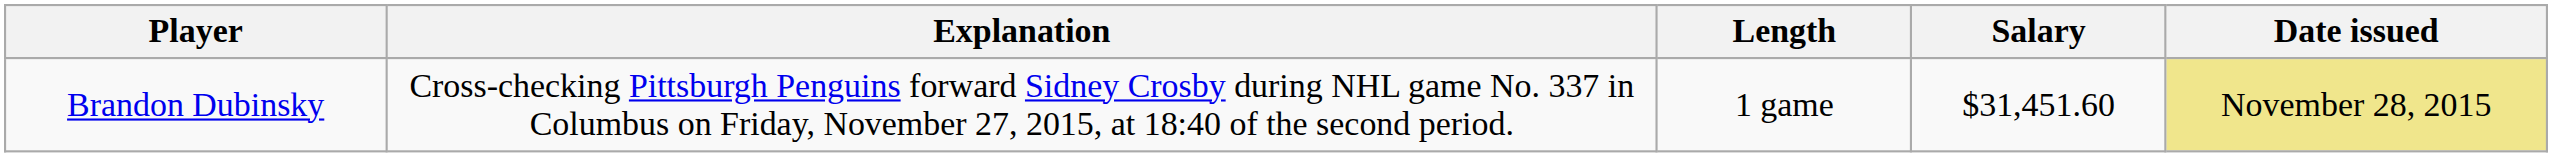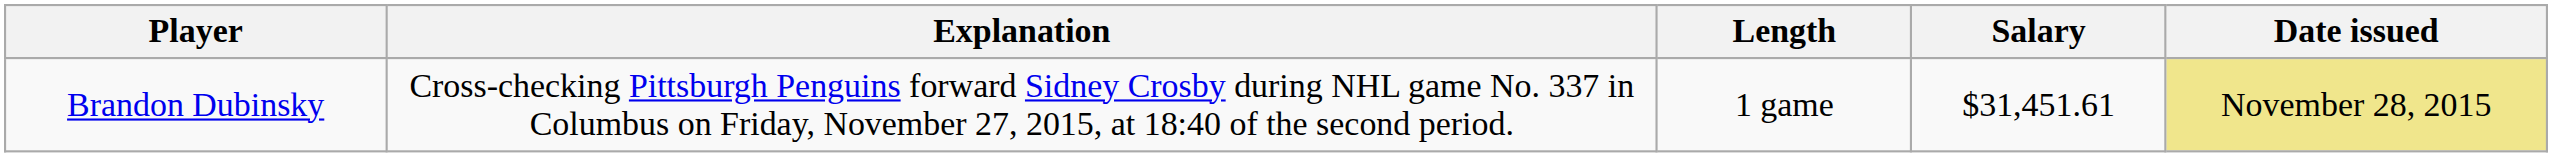Brandon Dubinsky | Salary: $31,451.60 -> $31,451.61
